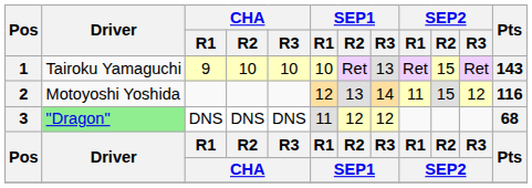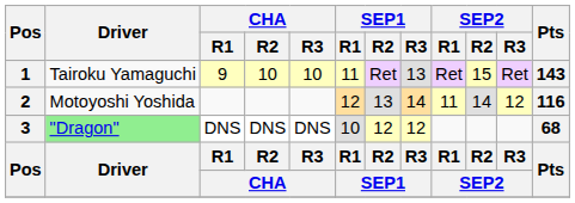1 | SEP1 / R1: 10 -> 11
2 | SEP2 / R2: 15 -> 14
3 | SEP1 / R1: 11 -> 10
